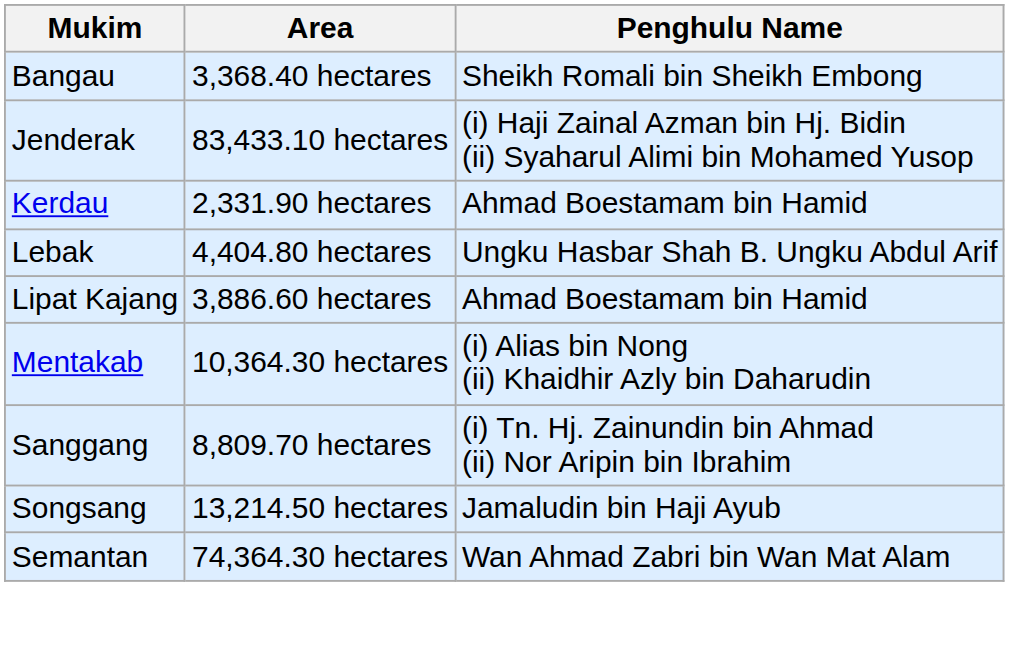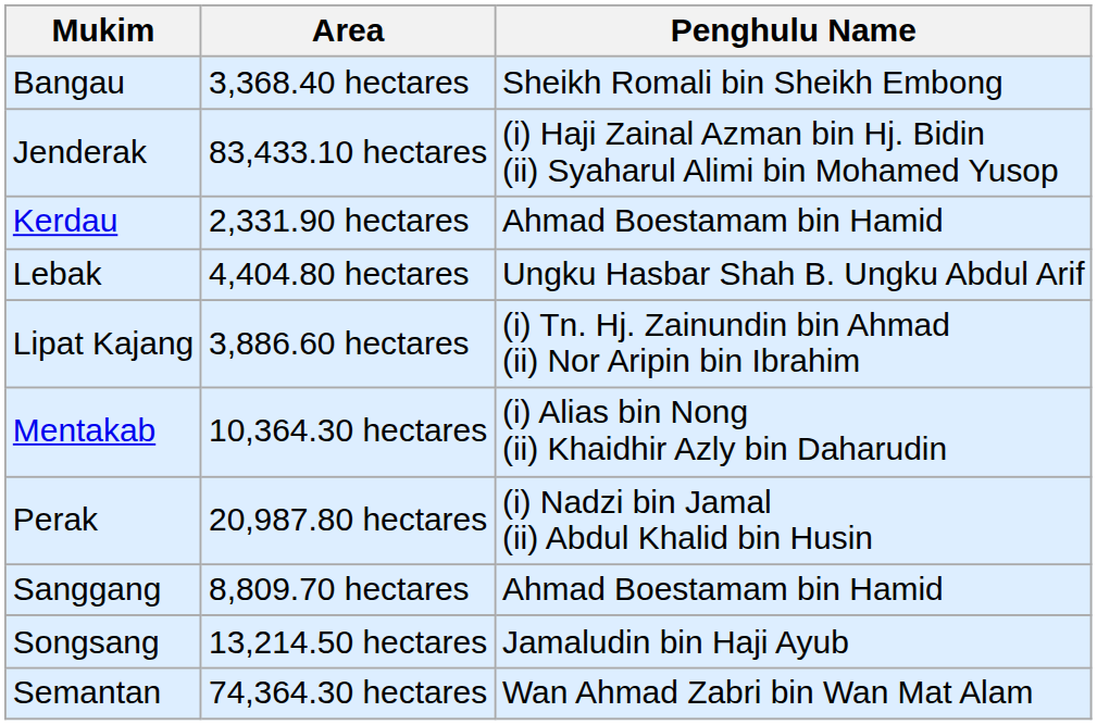Lipat Kajang | Penghulu Name: Ahmad Boestamam bin Hamid -> (i) Tn. Hj. Zainundin bin Ahmad (ii) Nor Aripin bin Ibrahim
+ row: Perak | 20,987.80 hectares | (i) Nadzi bin Jamal (ii) Abdul Khalid bin Husin
Sanggang | Penghulu Name: (i) Tn. Hj. Zainundin bin Ahmad (ii) Nor Aripin bin Ibrahim -> Ahmad Boestamam bin Hamid
